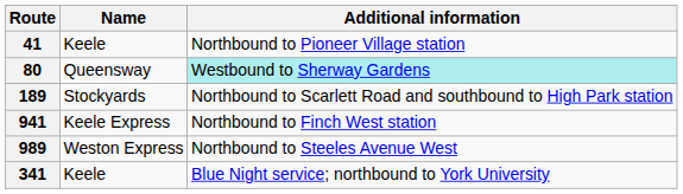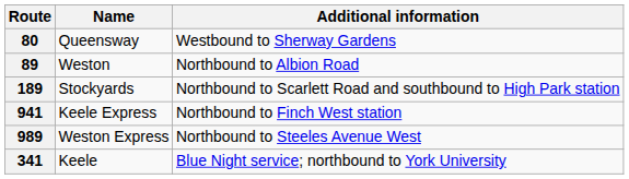- row: 41 | Keele | Northbound to Pioneer Village station
80 | Additional information: paleturquoise background -> no background
+ row: 89 | Weston | Northbound to Albion Road
